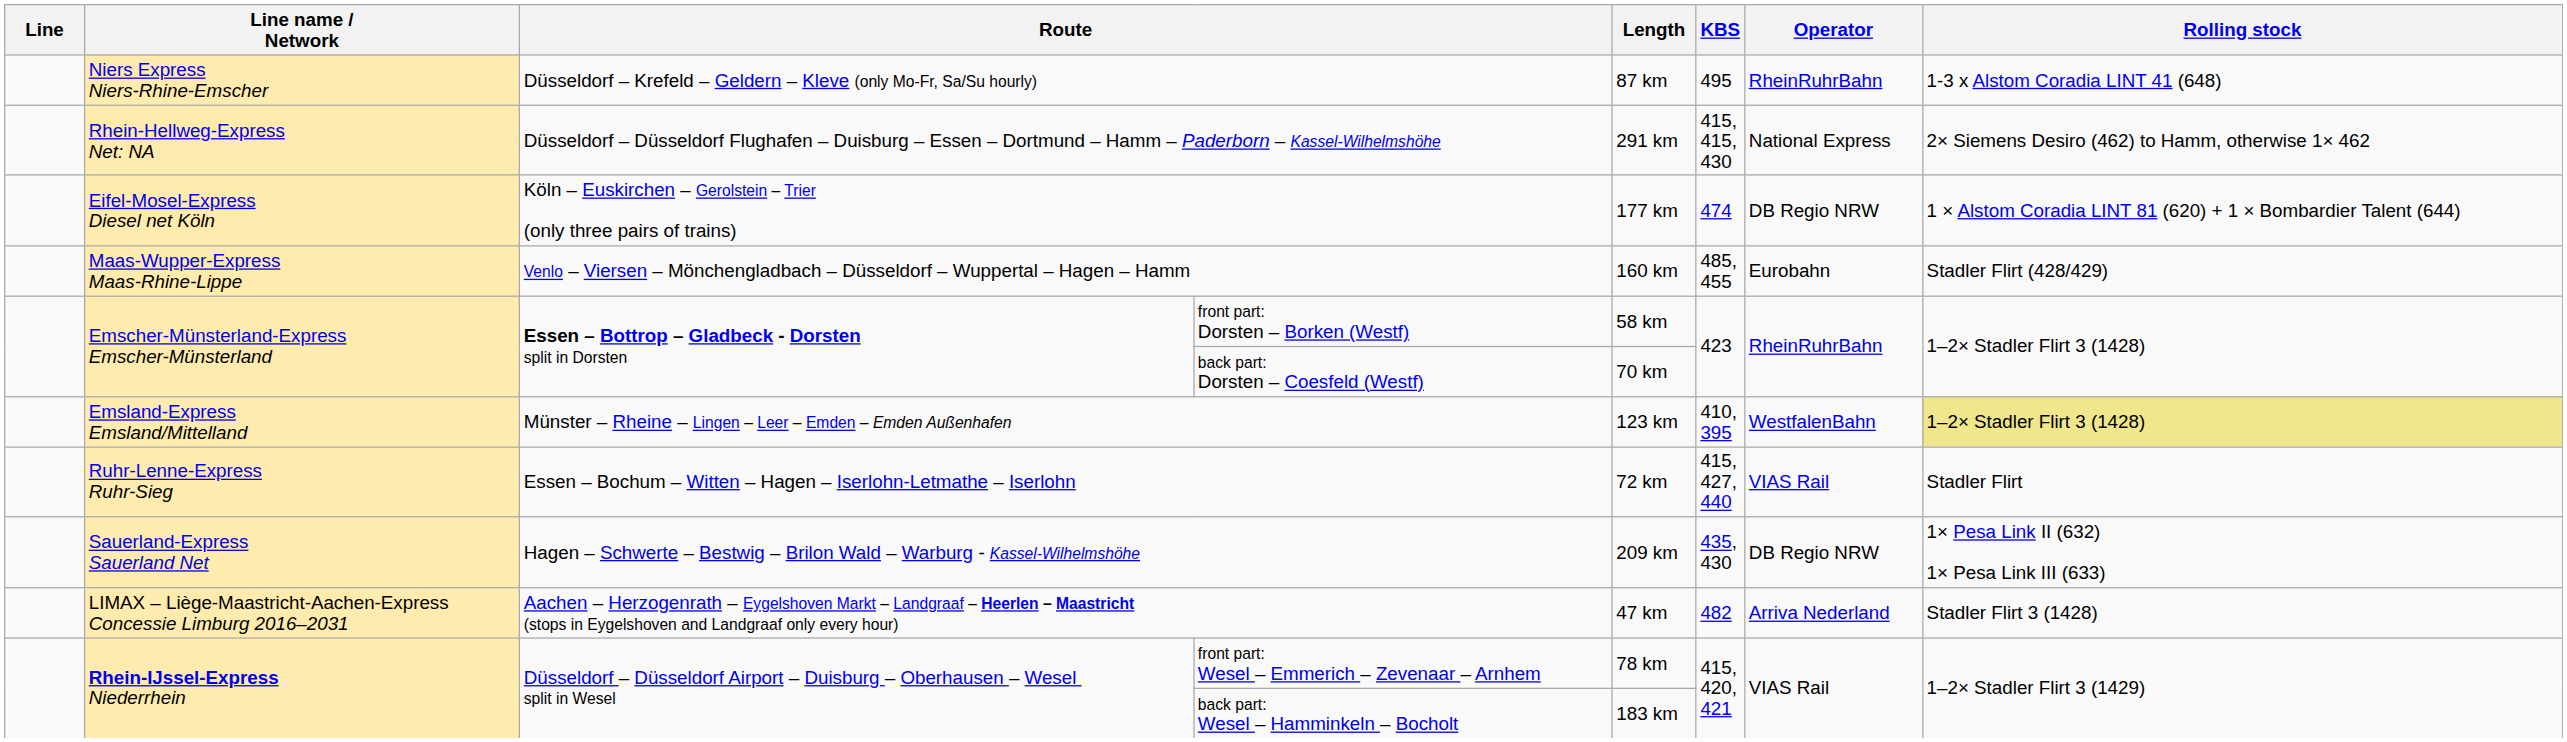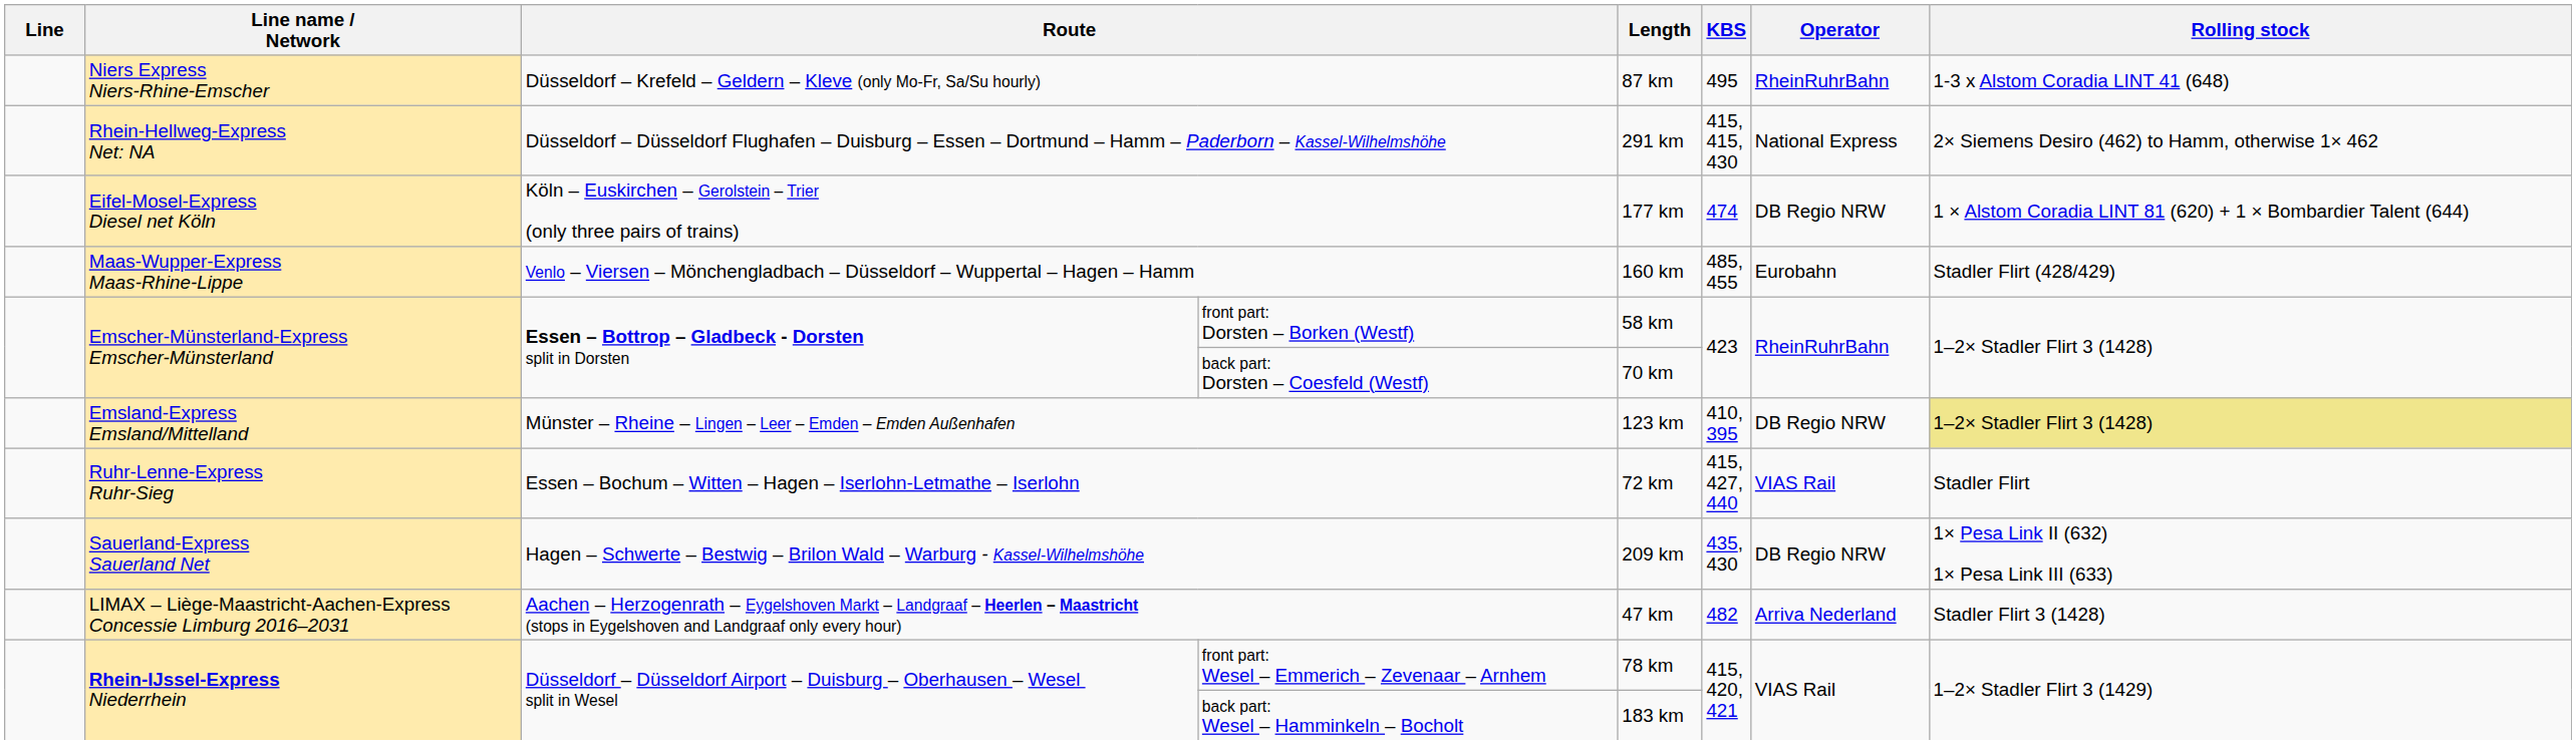Münster – Rheine – Lingen – Leer – Emden – Emden Außenhafen | Operator: WestfalenBahn -> DB Regio NRW
